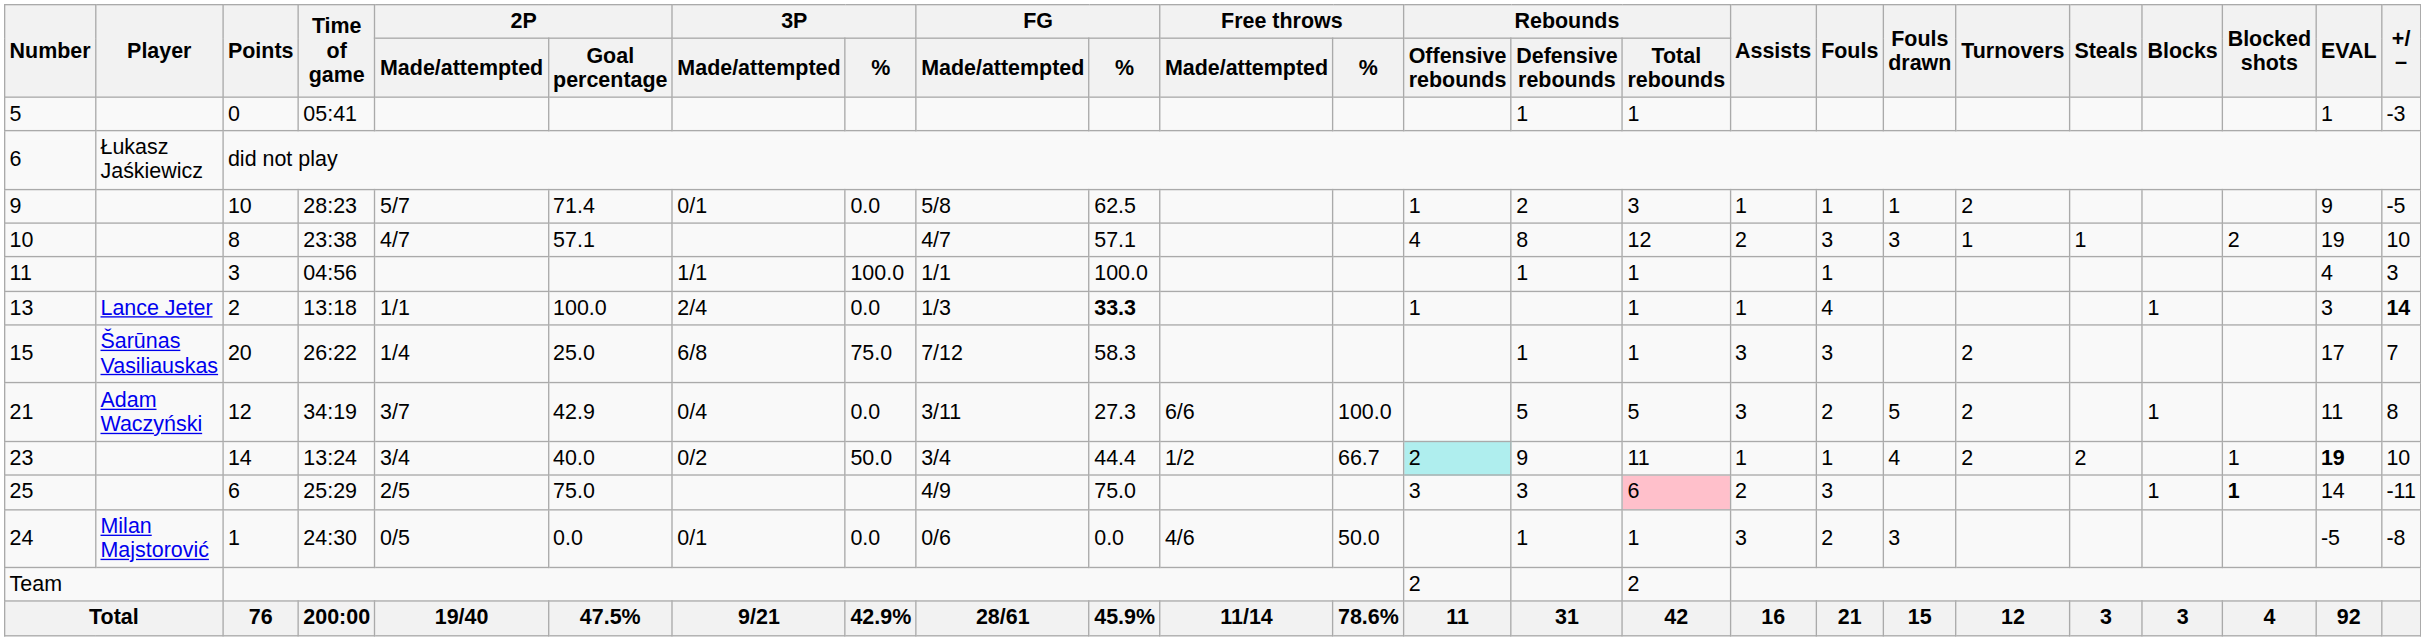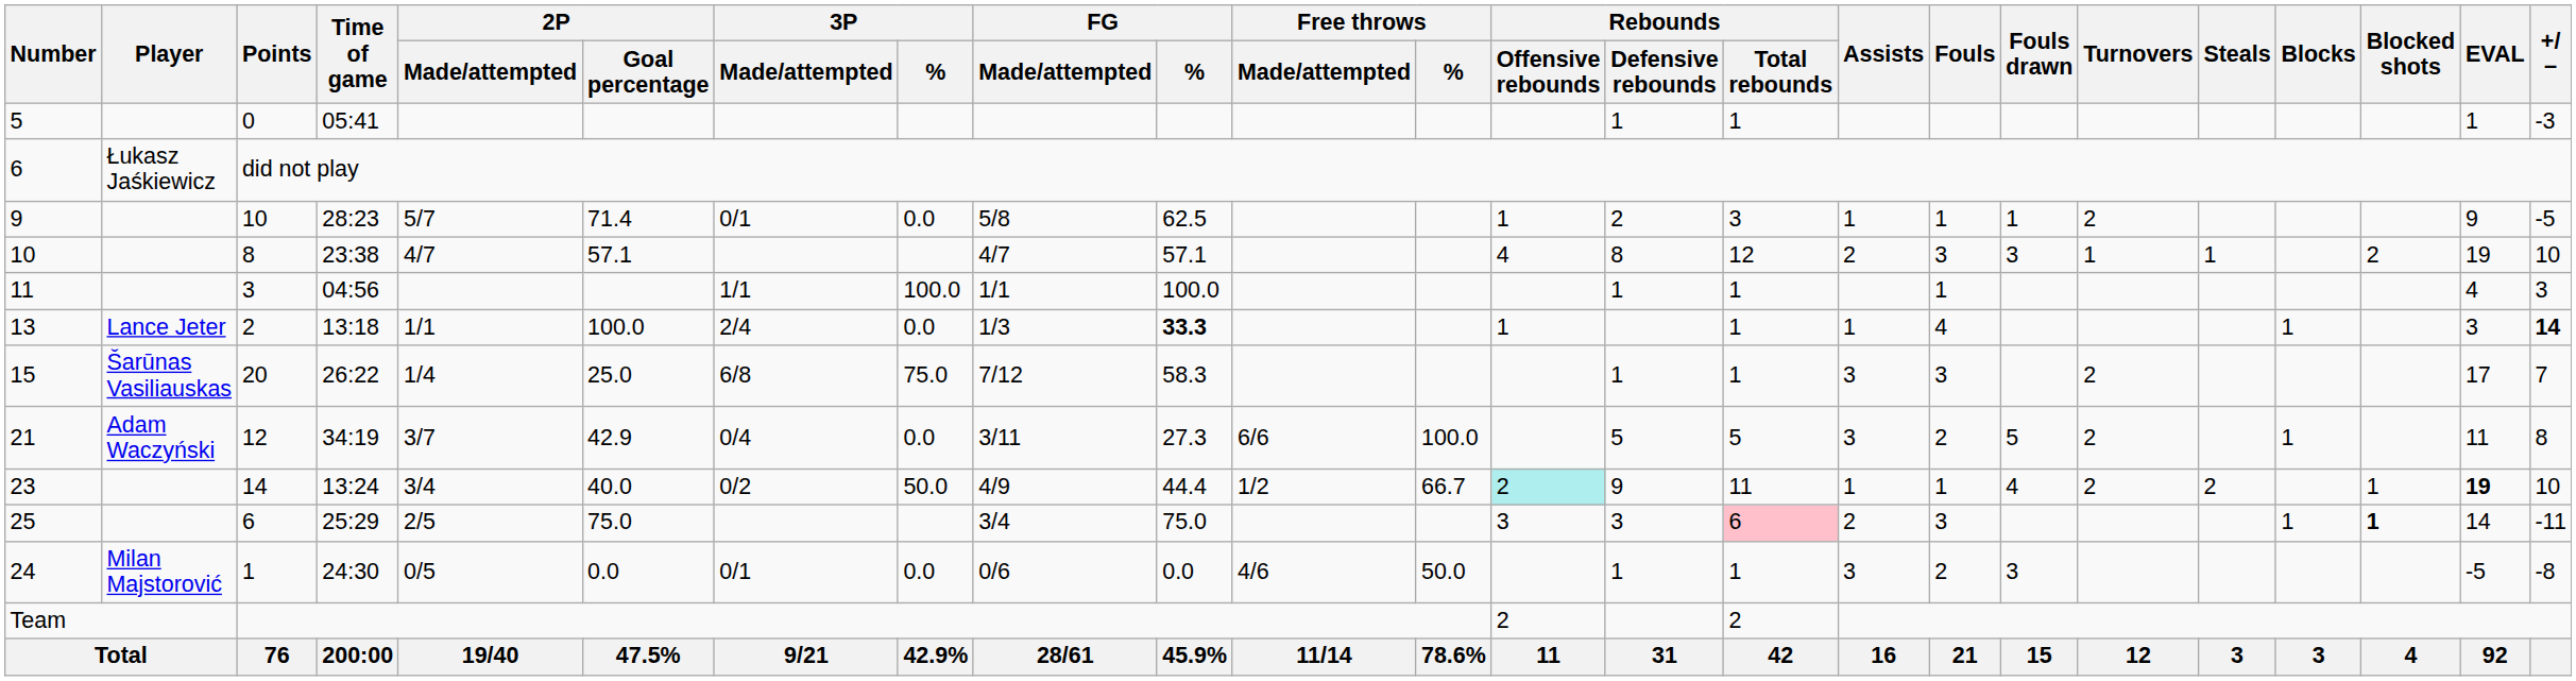23 | FG / Made/attempted: 3/4 -> 4/9
25 | FG / Made/attempted: 4/9 -> 3/4
